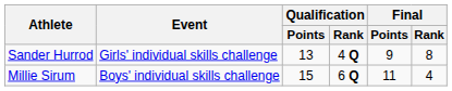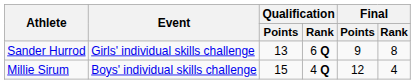Sander Hurrod | Qualification / Rank: 4 Q -> 6 Q
Millie Sirum | Qualification / Rank: 6 Q -> 4 Q
Millie Sirum | Final / Points: 11 -> 12
